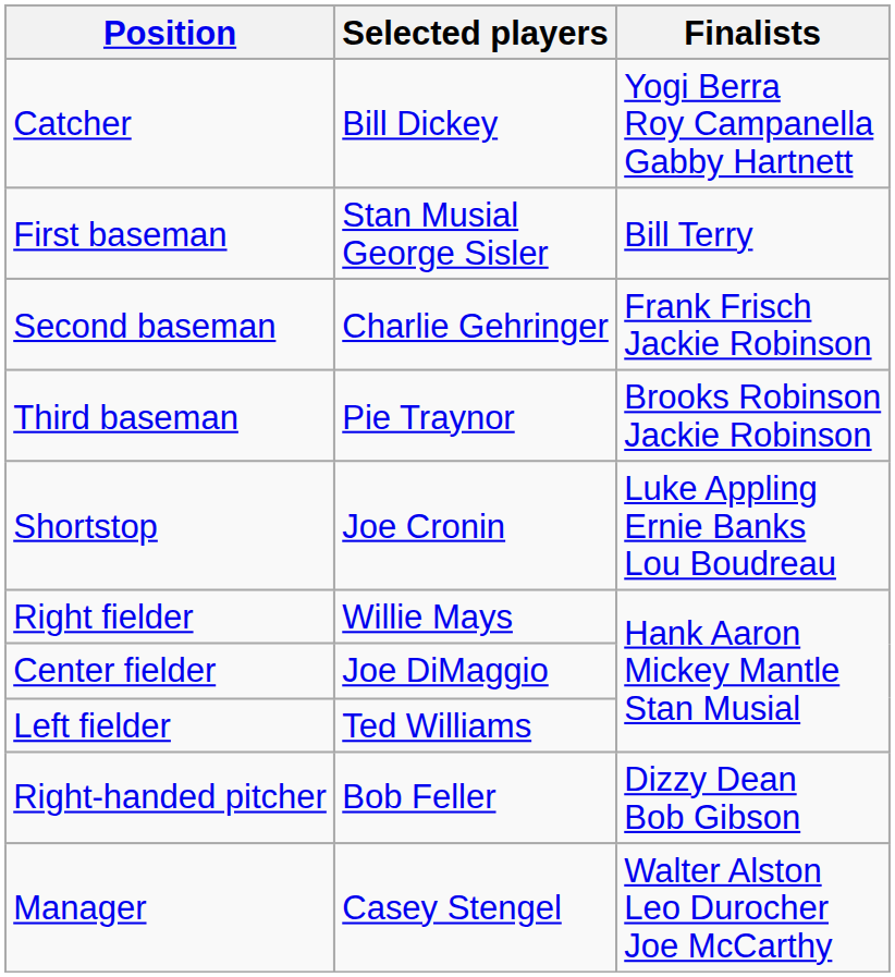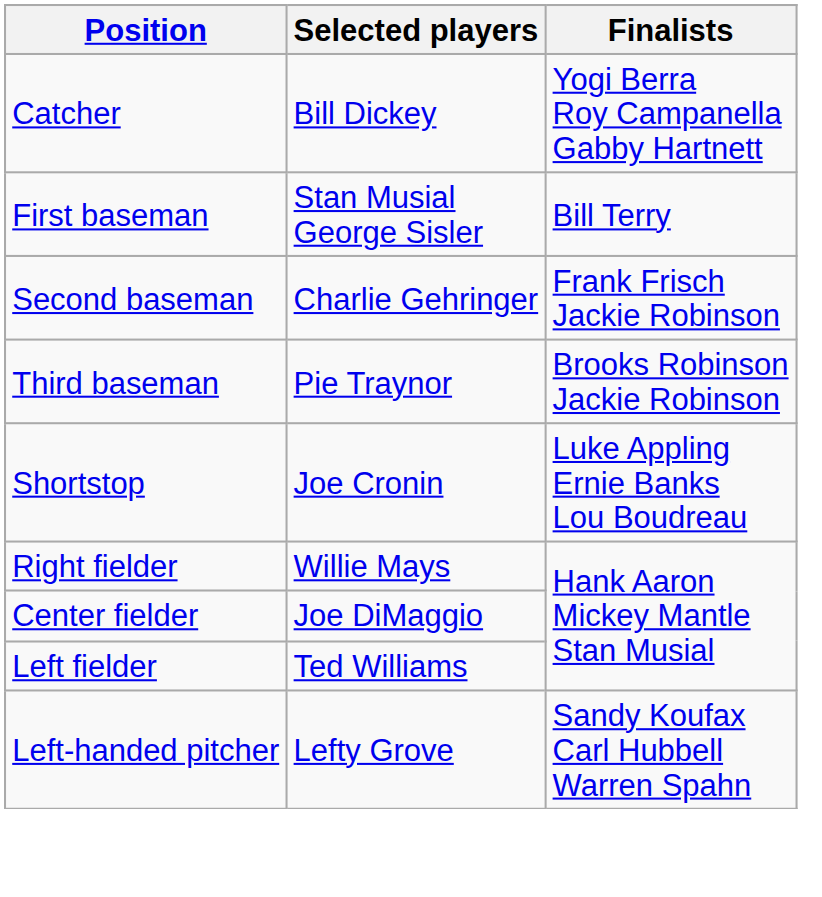- row: Right-handed pitcher | Bob Feller | Dizzy Dean Bob Gibson
+ row: Left-handed pitcher | Lefty Grove | Sandy Koufax Carl Hubbell Warren Spahn
- row: Manager | Casey Stengel | Walter Alston Leo Durocher Joe McCarthy
